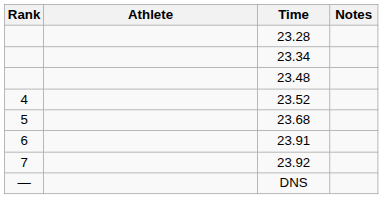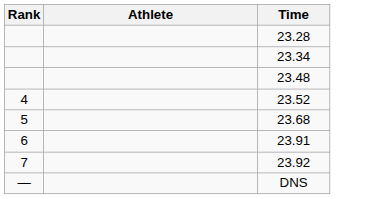- column: Notes
